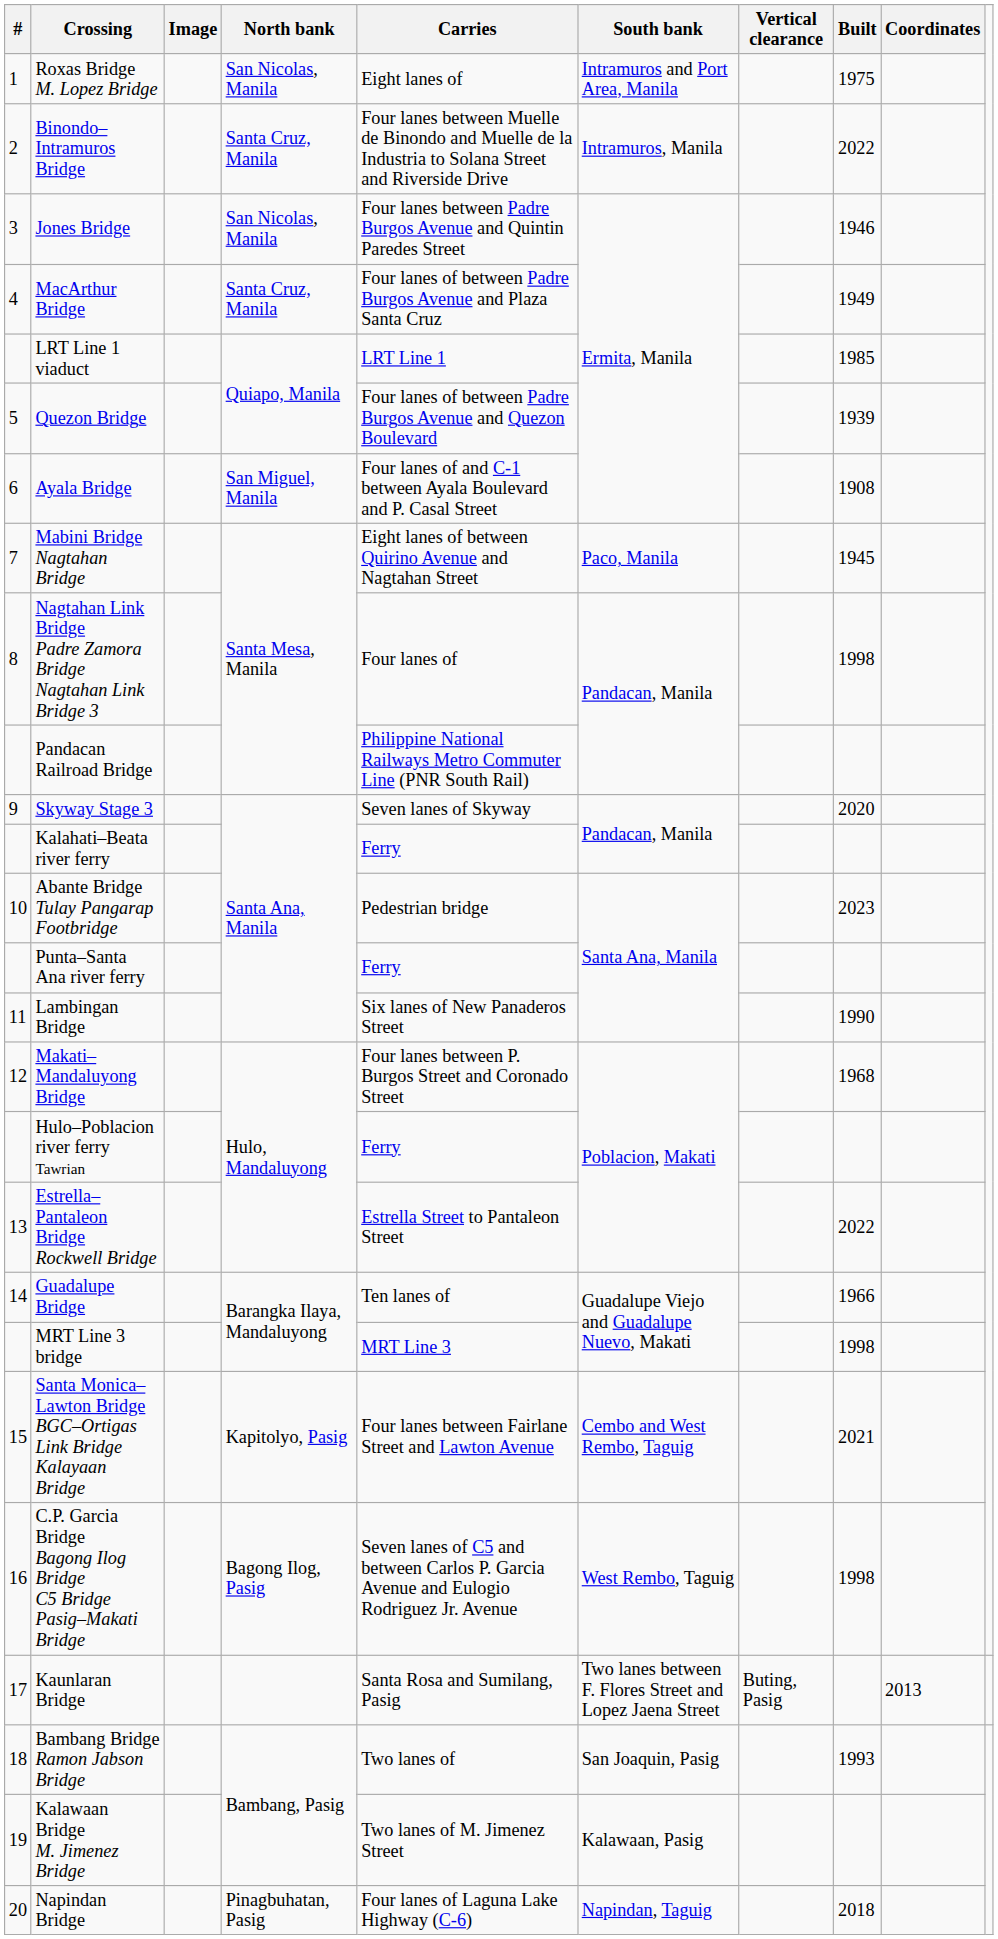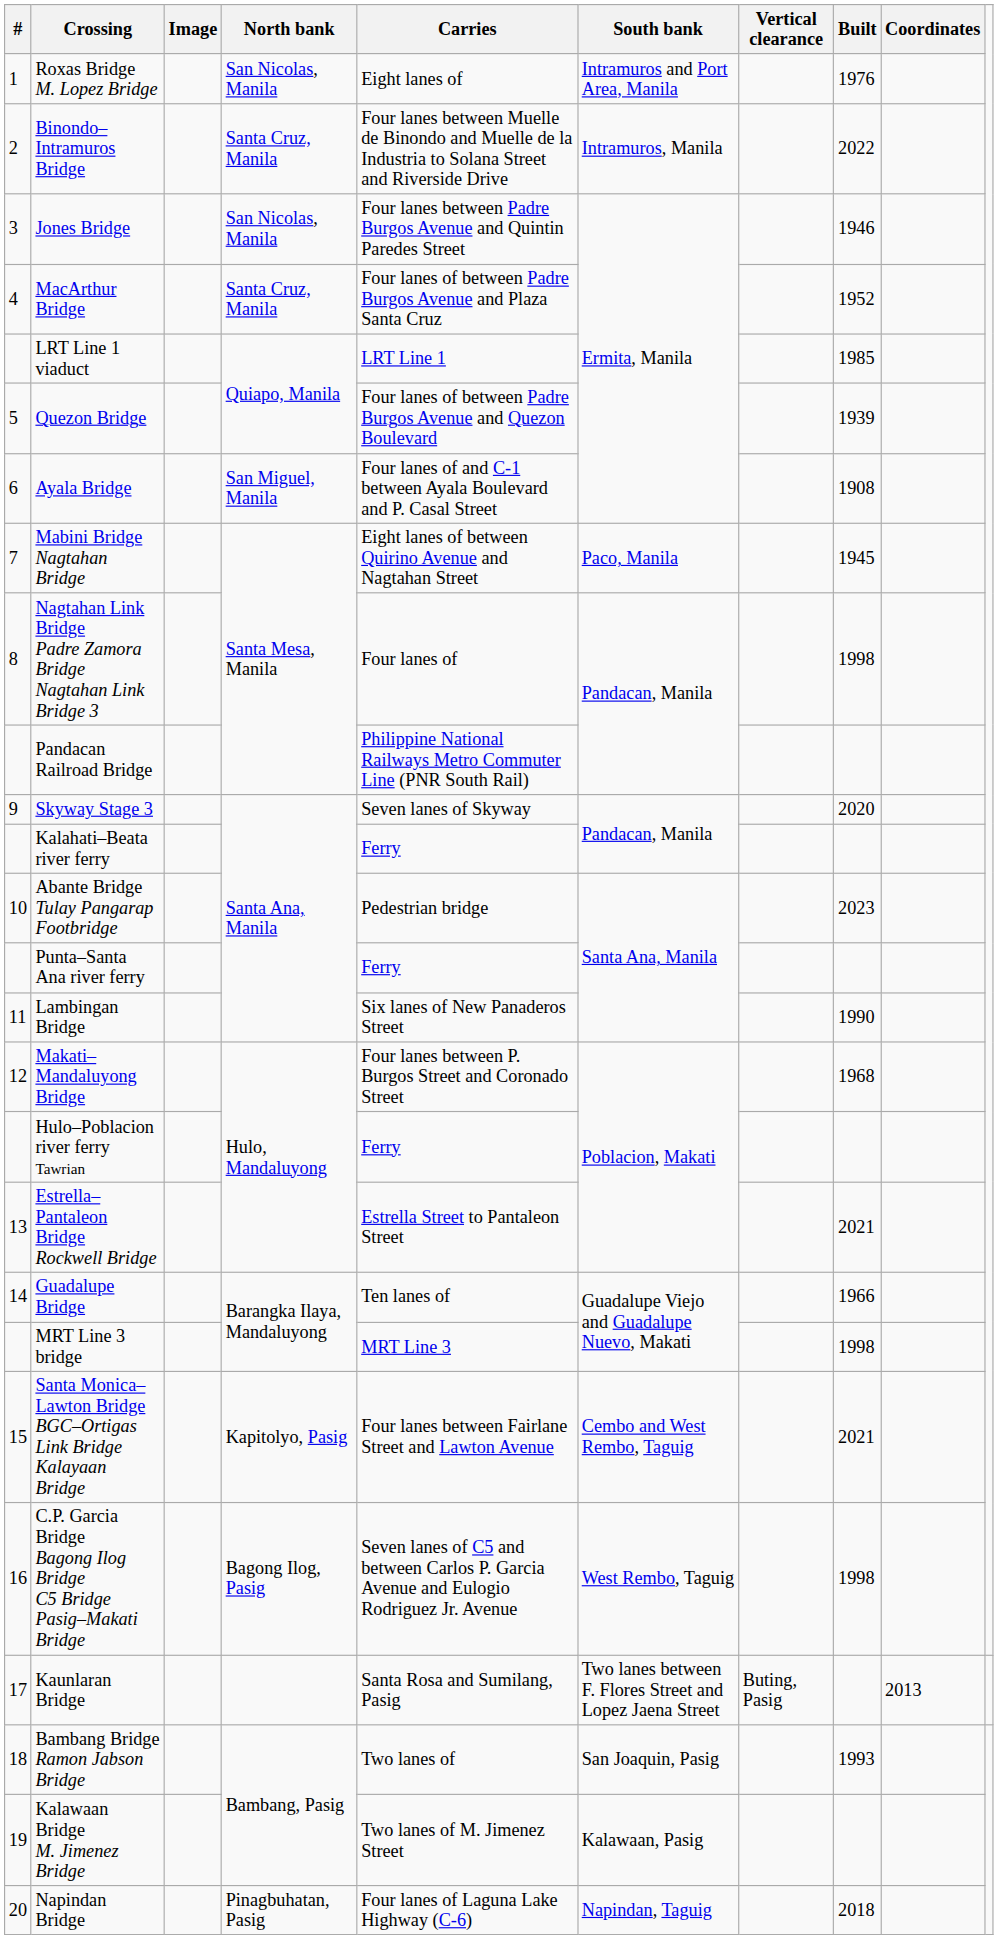Roxas Bridge M. Lopez Bridge | Built: 1975 -> 1976
MacArthur Bridge | Built: 1949 -> 1952
Estrella–Pantaleon Bridge Rockwell Bridge | Built: 2022 -> 2021
